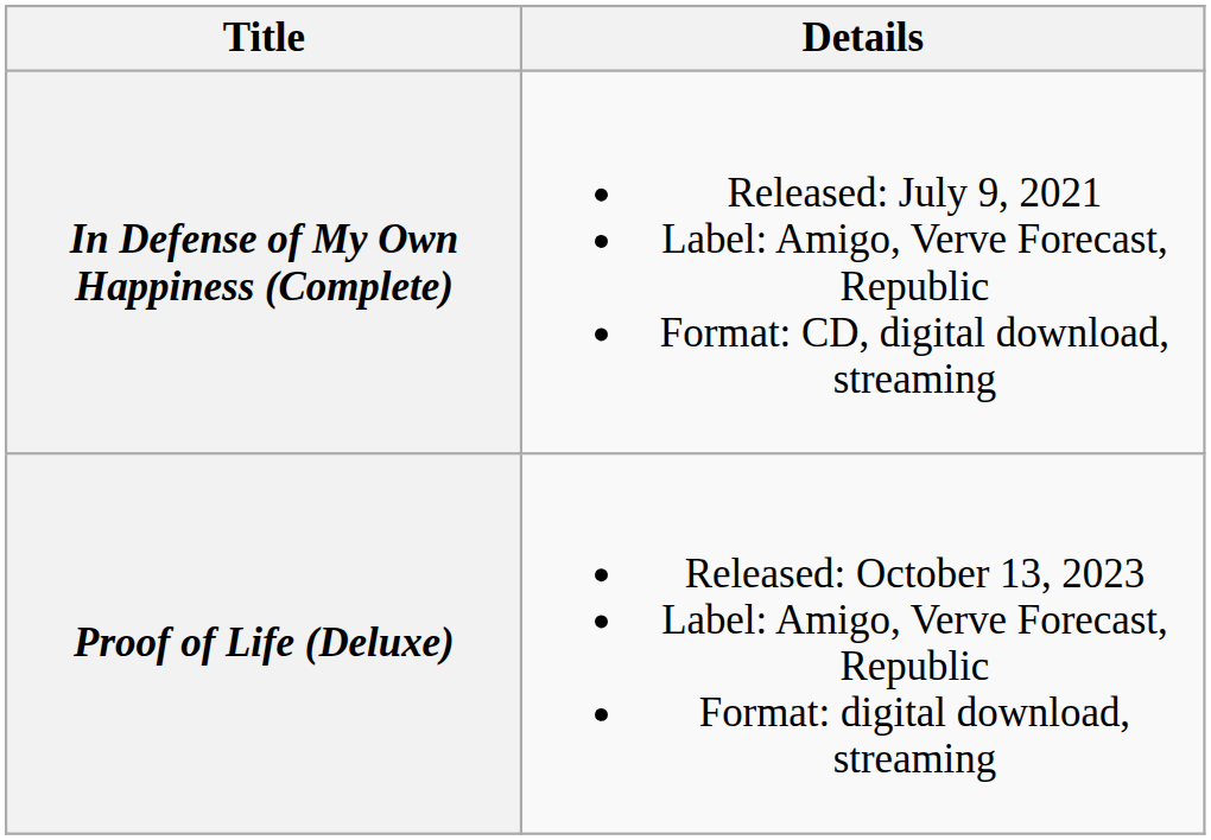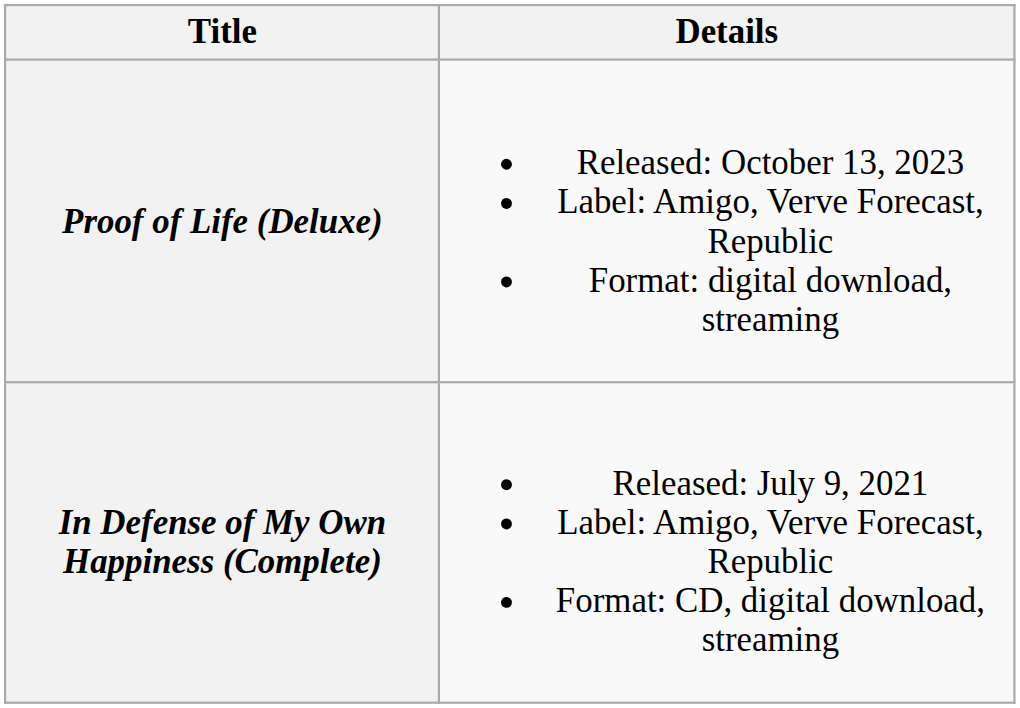rows swapped: In Defense of My Own Happiness (Complete) <-> Proof of Life (Deluxe)
